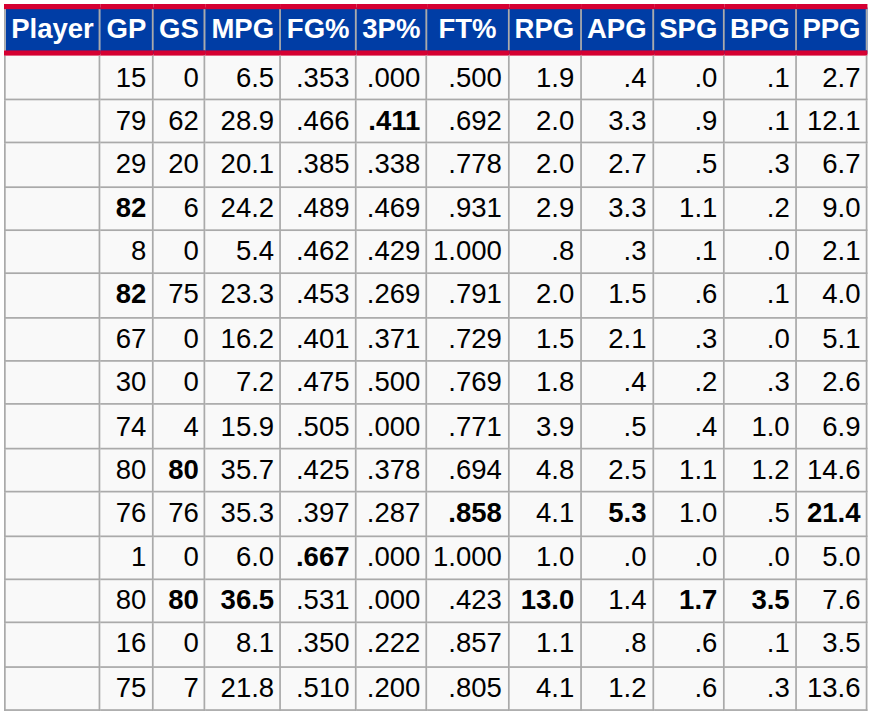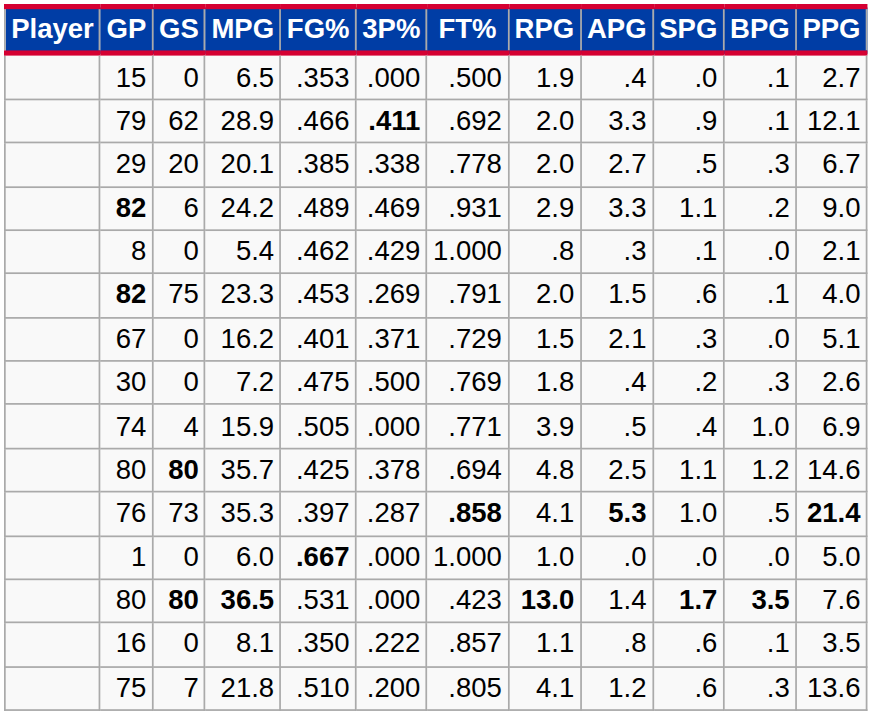35.3 | GS: 76 -> 73
